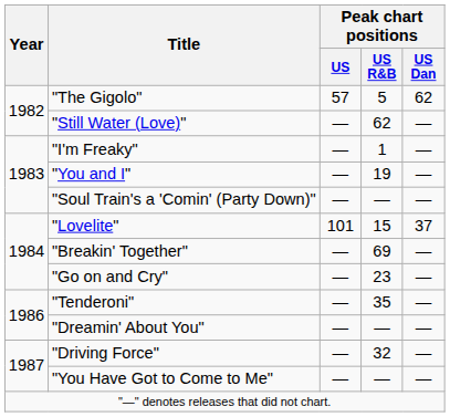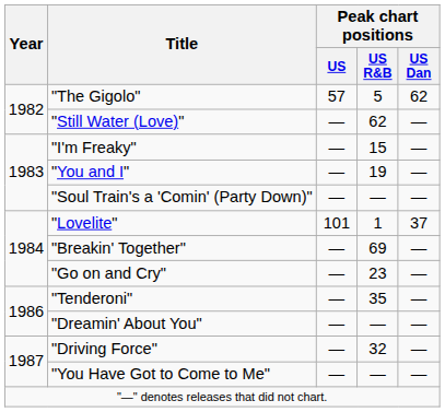"I'm Freaky" | Peak chart positions / US R&B: 1 -> 15
"Lovelite" | Peak chart positions / US R&B: 15 -> 1
